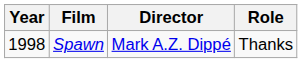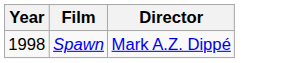- column: Role | Thanks
